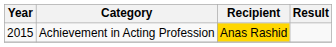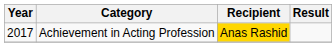Achievement in Acting Profession | Year: 2015 -> 2017
